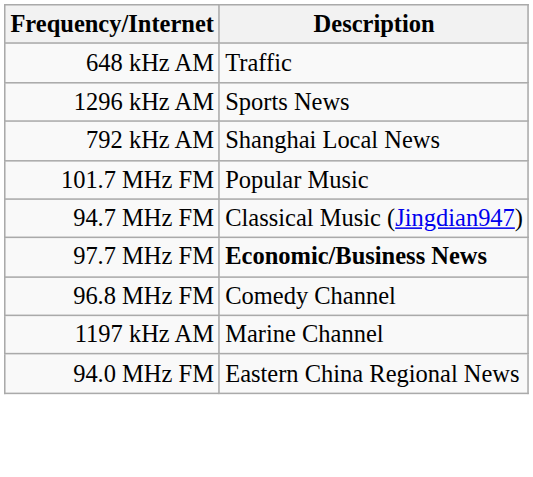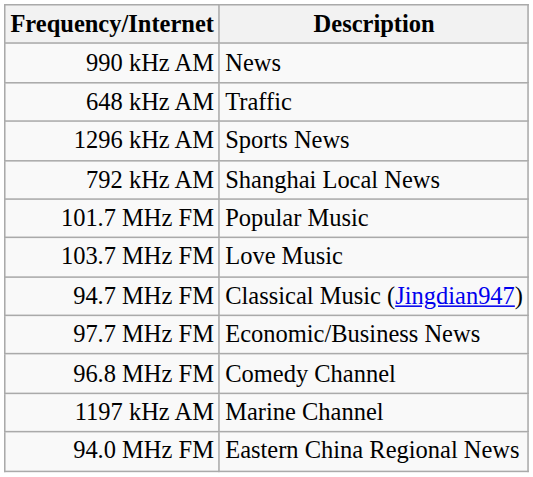+ row: 990 kHz AM | News
+ row: 103.7 MHz FM | Love Music
97.7 MHz FM | Description: bold -> normal
